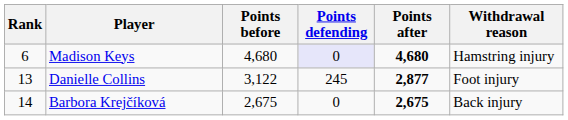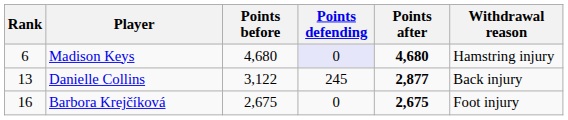Danielle Collins | Withdrawal reason: Foot injury -> Back injury
Barbora Krejčíková | Rank: 14 -> 16
Barbora Krejčíková | Withdrawal reason: Back injury -> Foot injury
